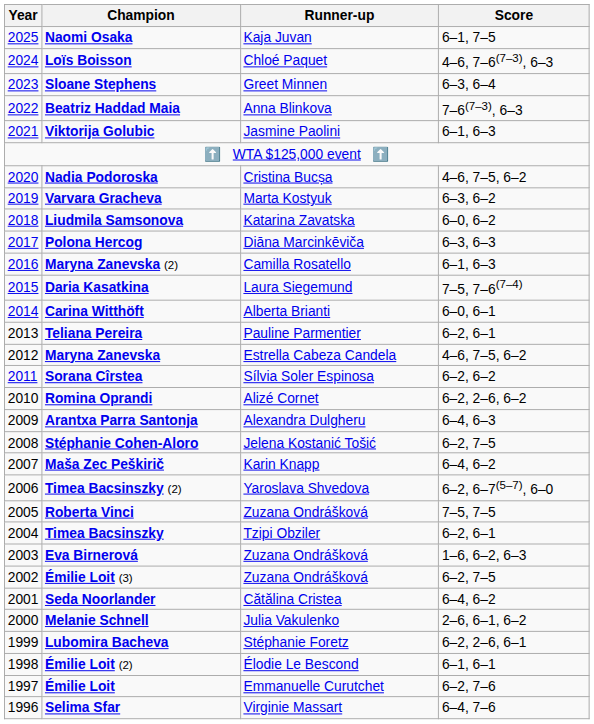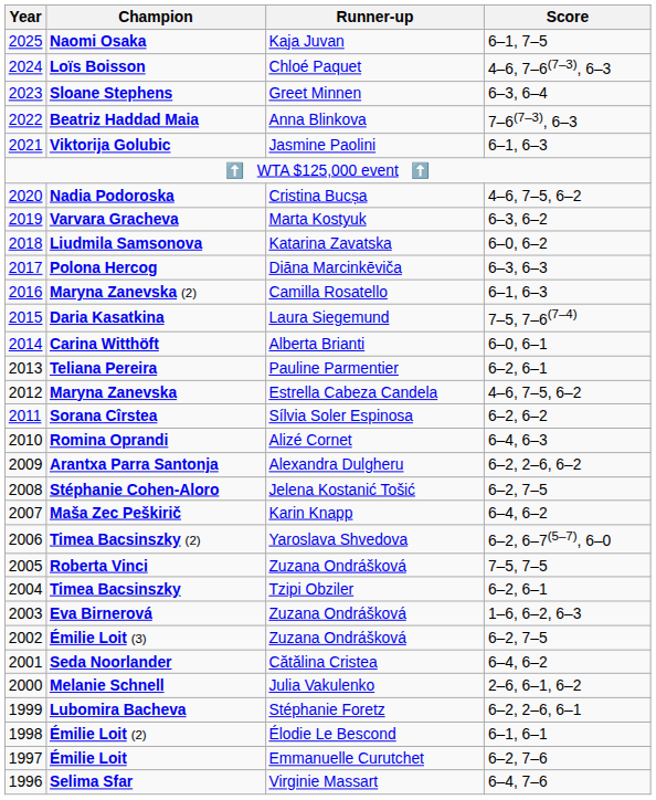Romina Oprandi | Score: 6–2, 2–6, 6–2 -> 6–4, 6–3
Arantxa Parra Santonja | Score: 6–4, 6–3 -> 6–2, 2–6, 6–2
